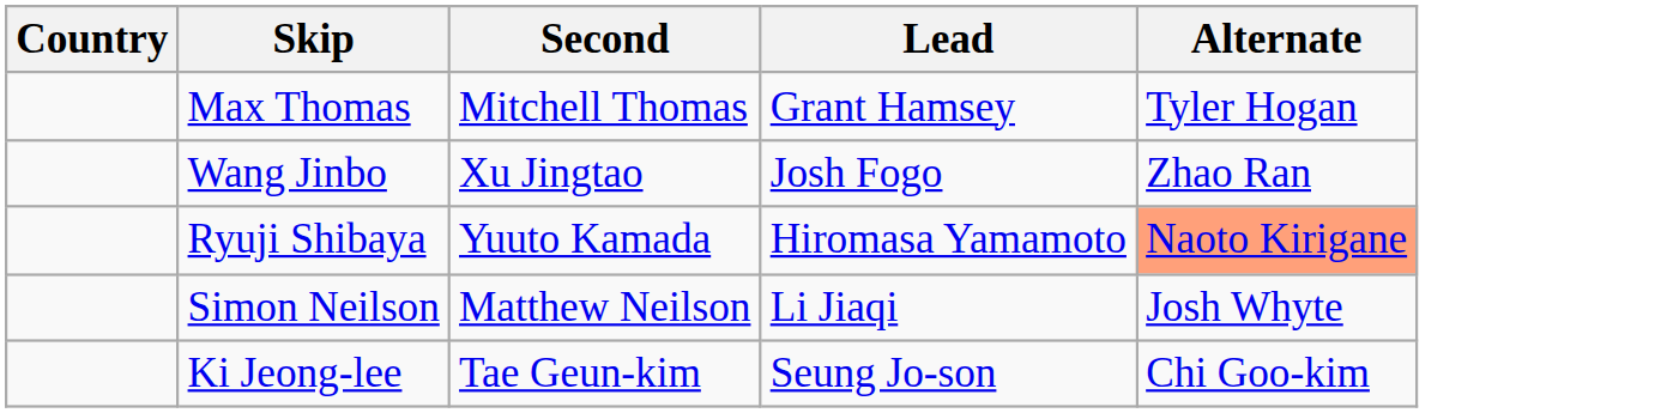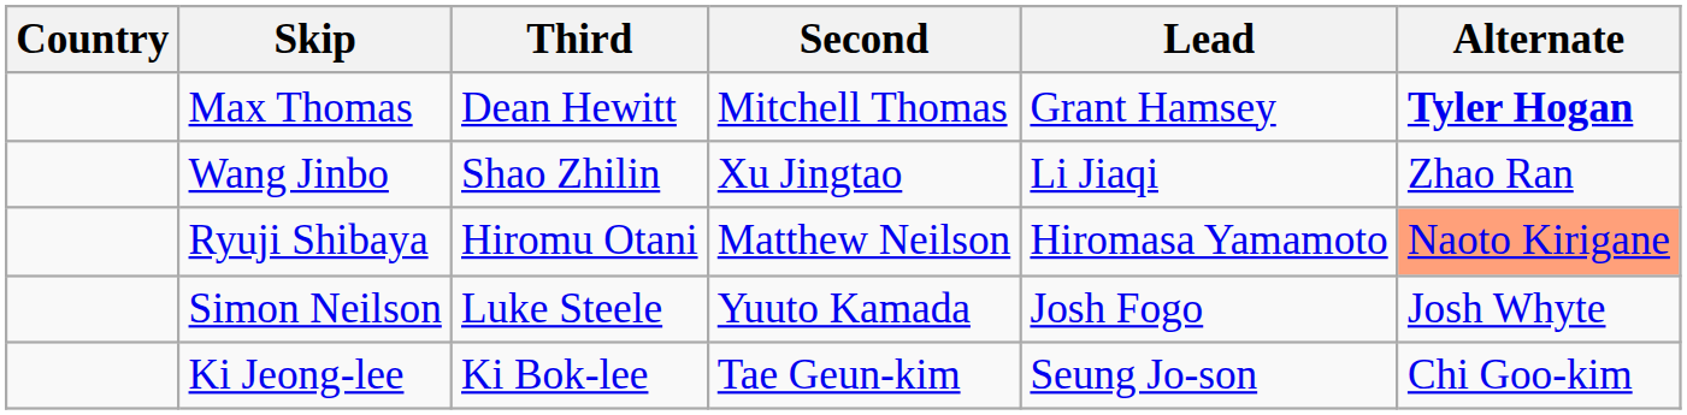+ column: Third | Dean Hewitt | Shao Zhilin | Hiromu Otani | Luke Steele | Ki Bok-lee
Max Thomas | Alternate: normal -> bold
Wang Jinbo | Lead: Josh Fogo -> Li Jiaqi
Ryuji Shibaya | Second: Yuuto Kamada -> Matthew Neilson
Simon Neilson | Second: Matthew Neilson -> Yuuto Kamada
Simon Neilson | Lead: Li Jiaqi -> Josh Fogo
